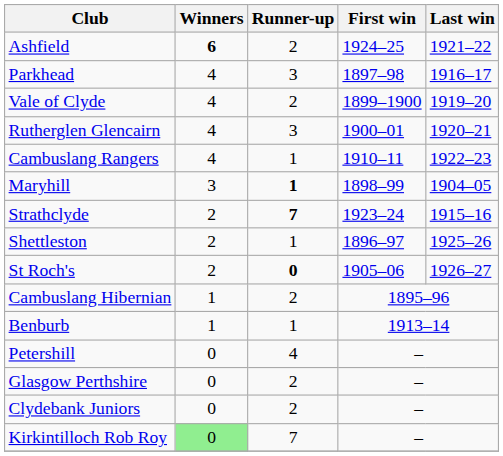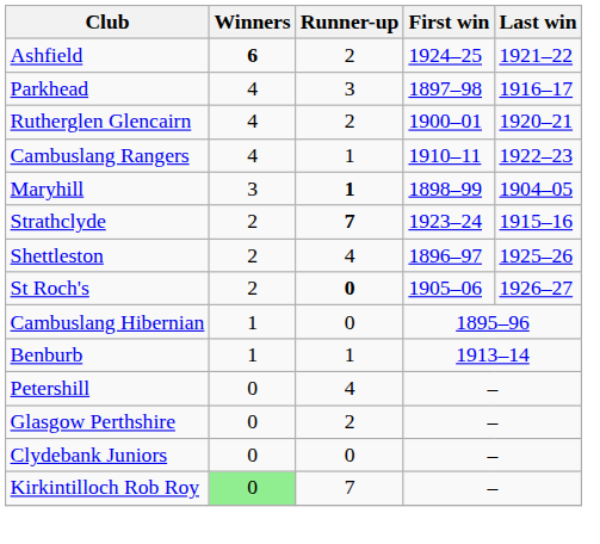- row: Vale of Clyde | 4 | 2 | 1899–1900 | 1919–20
Rutherglen Glencairn | Runner-up: 3 -> 2
Shettleston | Runner-up: 1 -> 4
Cambuslang Hibernian | Runner-up: 2 -> 0
Clydebank Juniors | Runner-up: 2 -> 0
